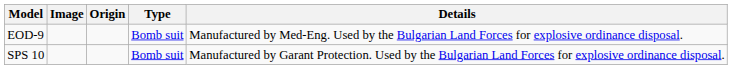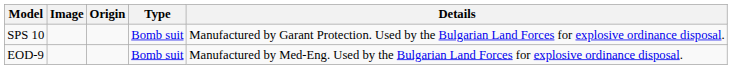rows swapped: SPS 10 <-> EOD-9
